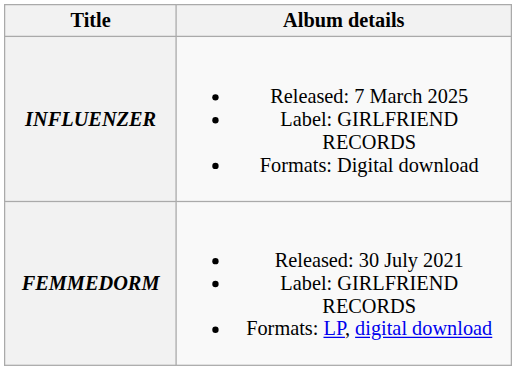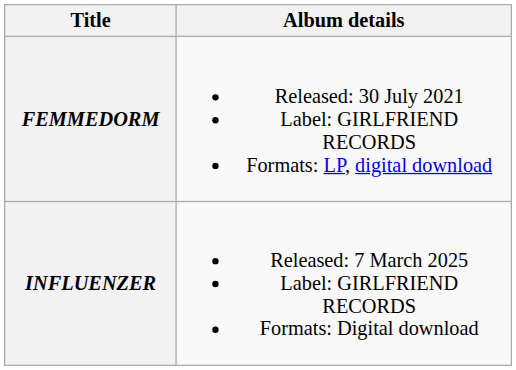rows swapped: FEMMEDORM <-> INFLUENZER
